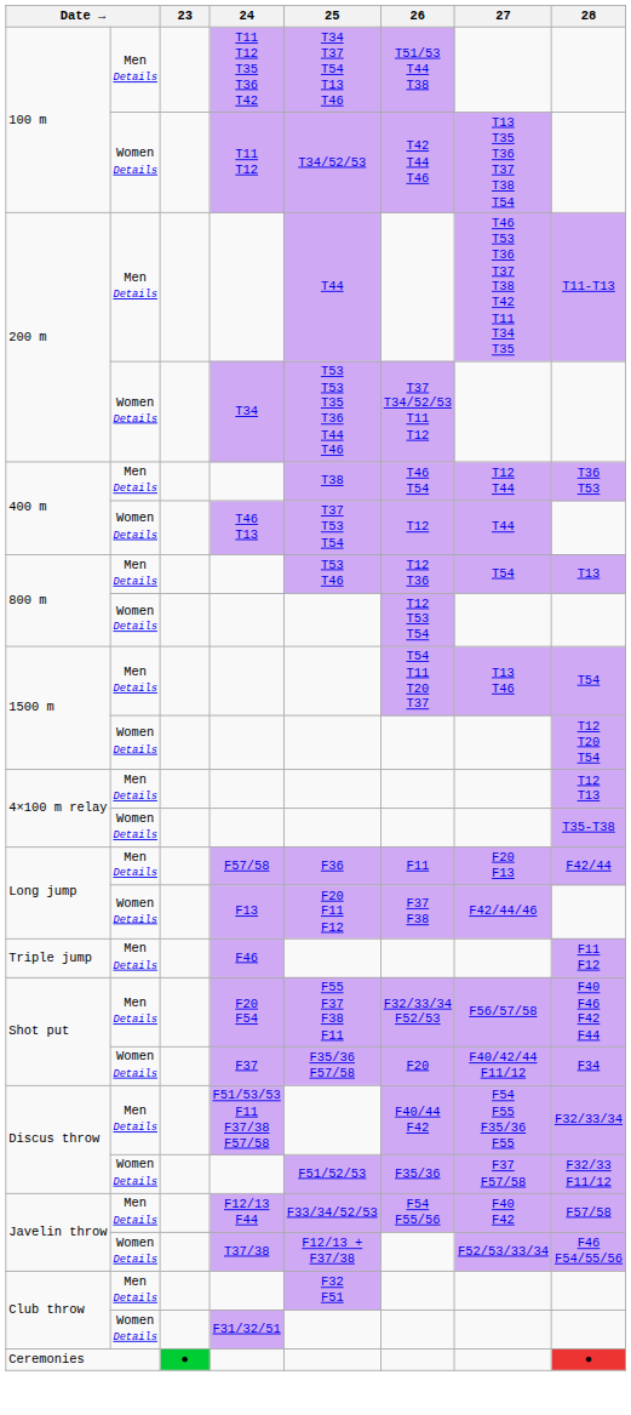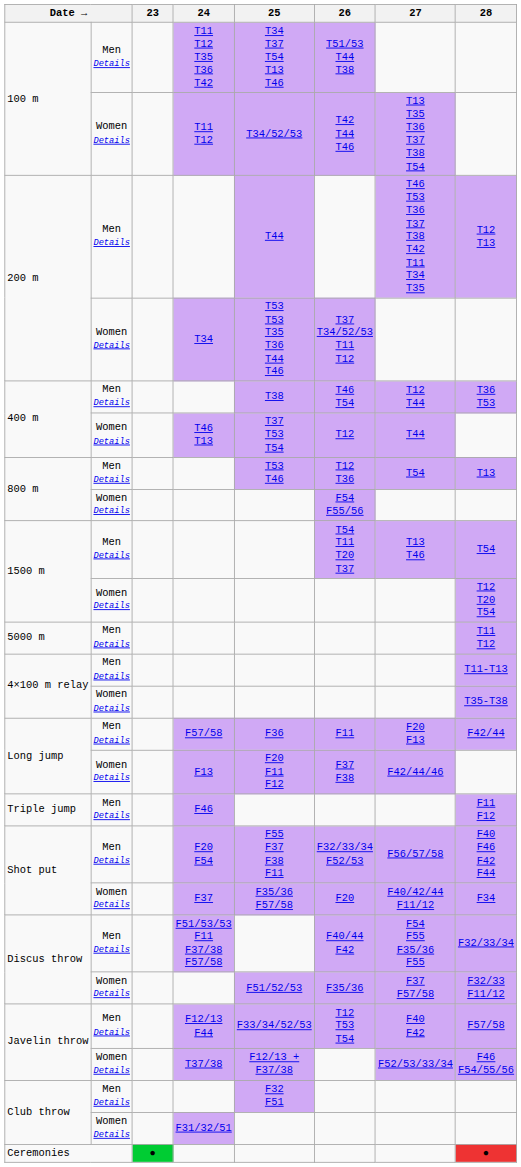200 m / Men Details | 28: T11-T13 -> T12 T13
800 m / Women Details | 26: T12 T53 T54 -> F54 F55/56
+ row: 5000 m | Men Details | T11 T12
4×100 m relay / Men Details | 28: T12 T13 -> T11-T13
Javelin throw / Men Details | 26: F54 F55/56 -> T12 T53 T54
